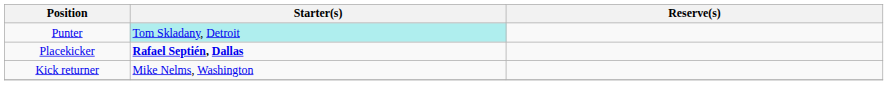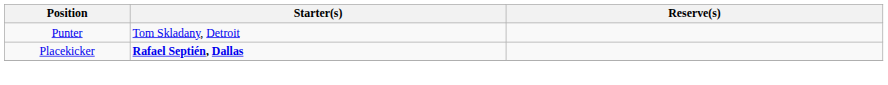Punter | Starter(s): paleturquoise background -> no background
- row: Kick returner | Mike Nelms, Washington
